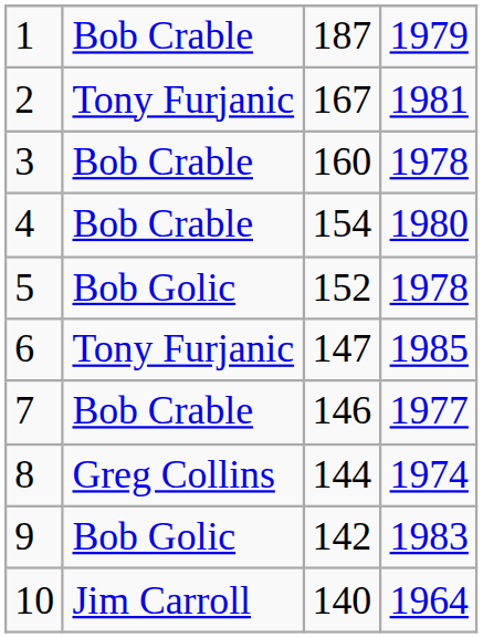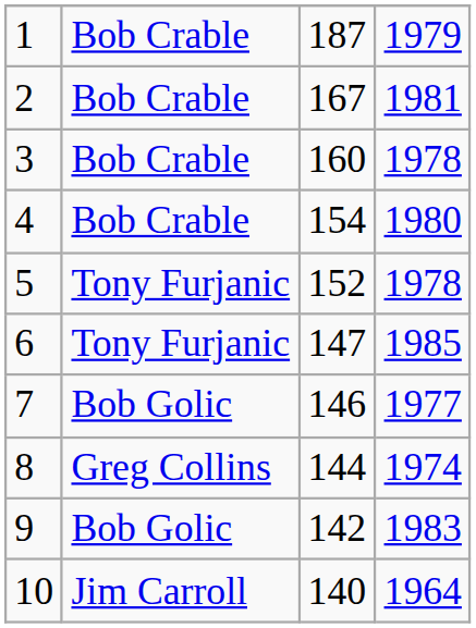2 | column 2: Tony Furjanic -> Bob Crable
5 | column 2: Bob Golic -> Tony Furjanic
7 | column 2: Bob Crable -> Bob Golic
